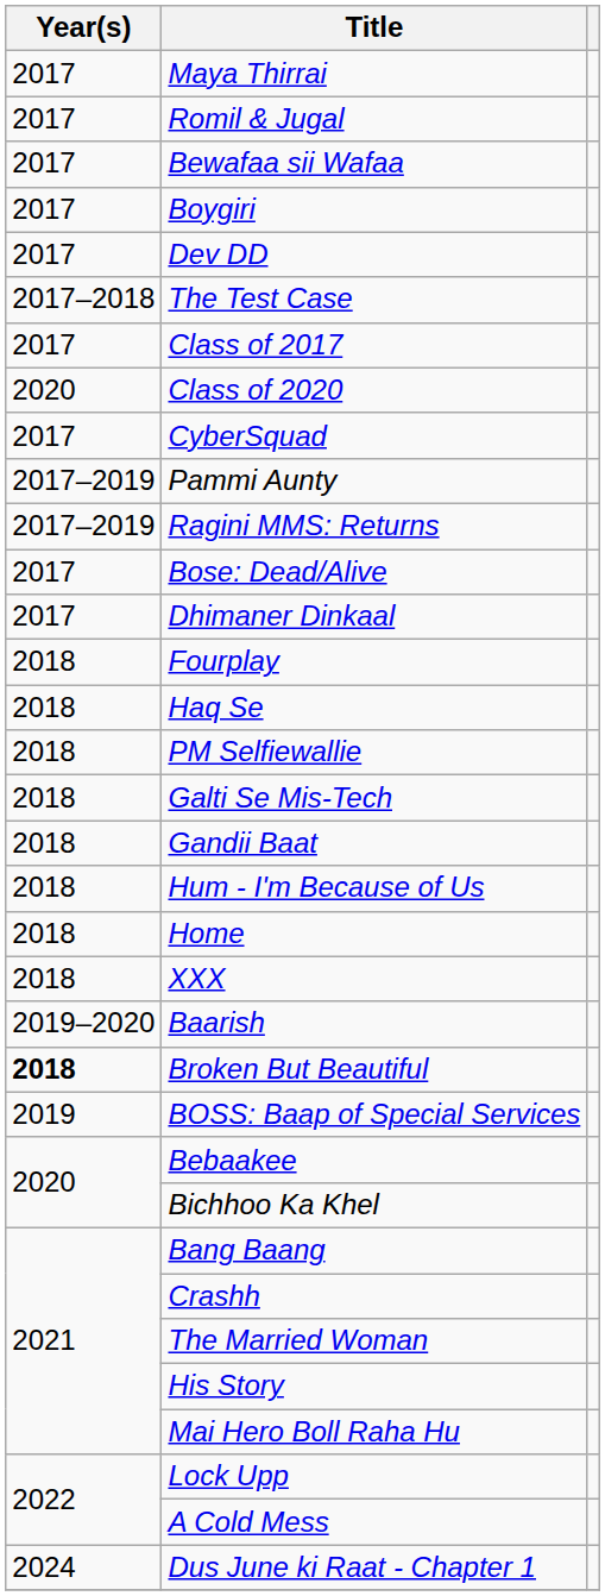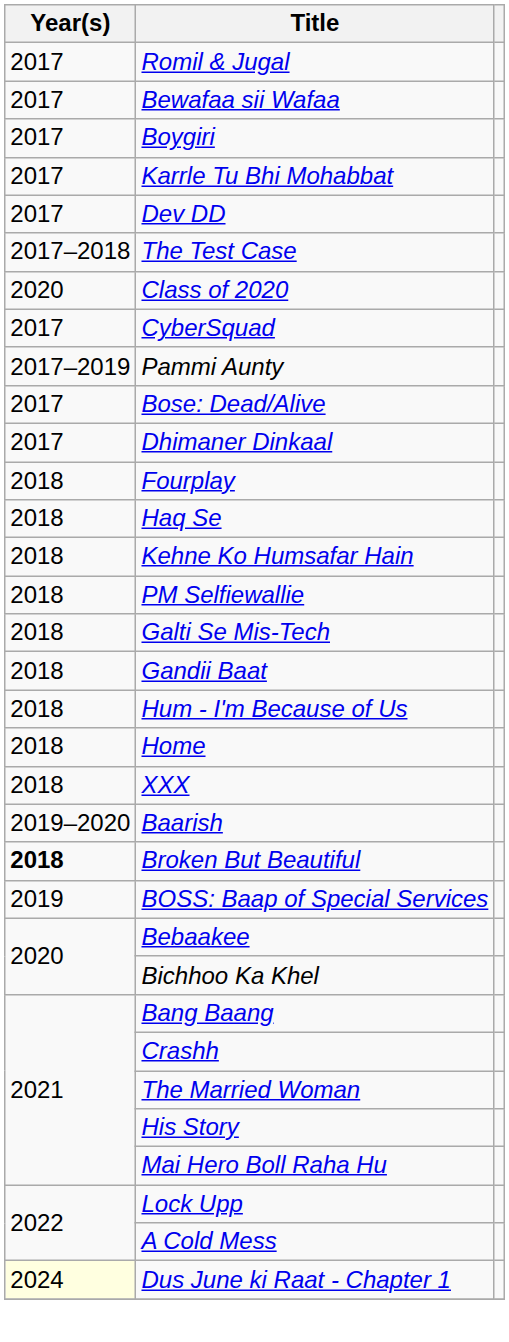- row: 2017 | Maya Thirrai
+ row: 2017 | Karrle Tu Bhi Mohabbat
- row: 2017 | Class of 2017
- row: 2017–2019 | Ragini MMS: Returns
+ row: 2018 | Kehne Ko Humsafar Hain
Dus June ki Raat - Chapter 1 | Year(s): no background -> lightyellow background
